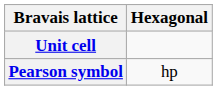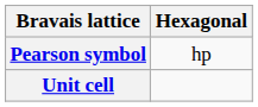rows swapped: Pearson symbol <-> Unit cell
